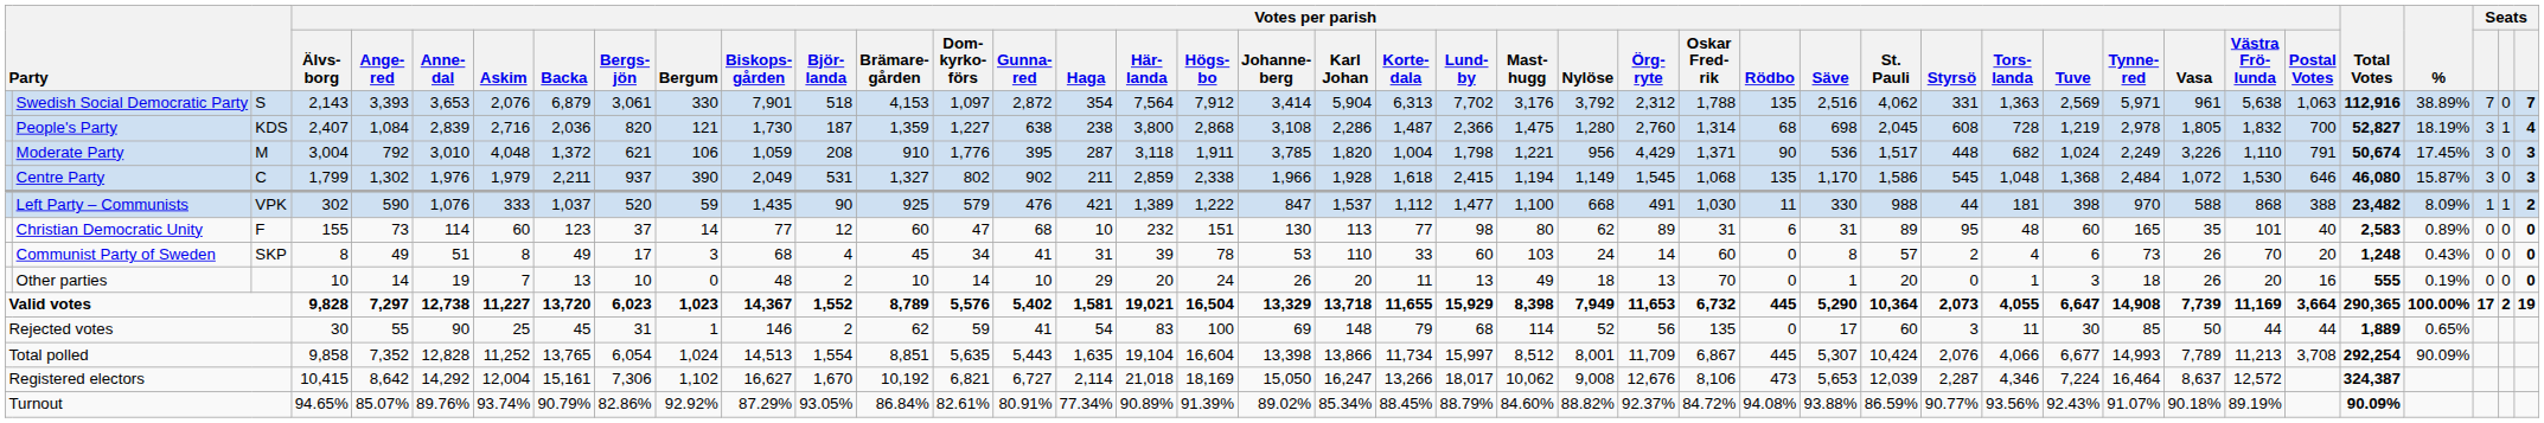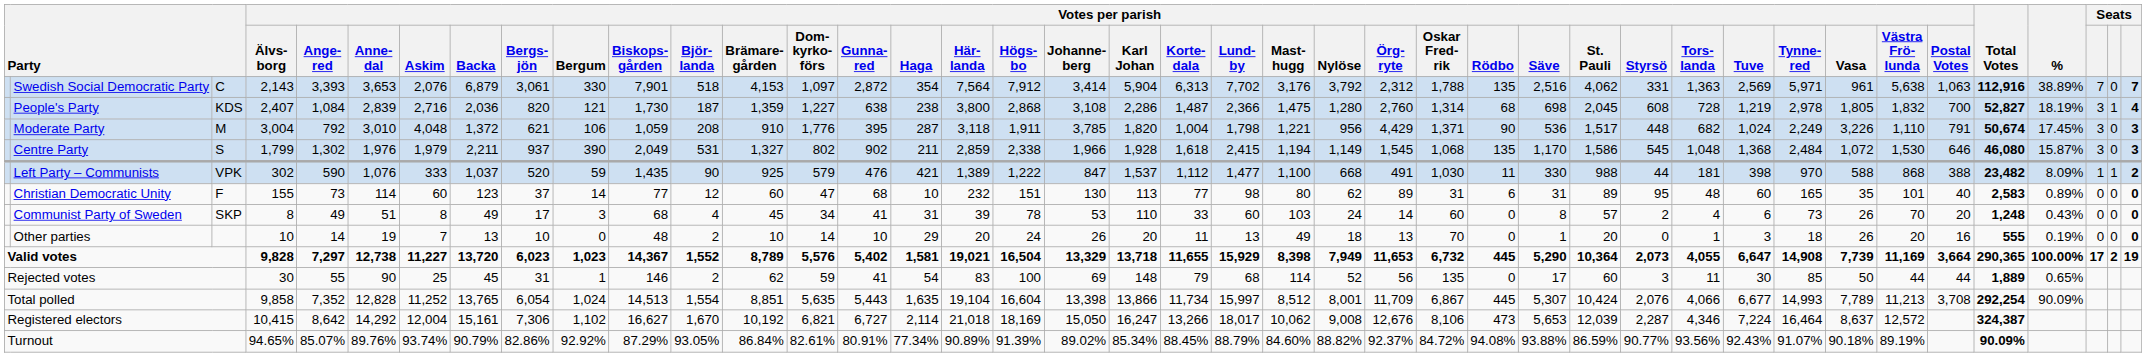Swedish Social Democratic Party | column 3: S -> C
Centre Party | column 3: C -> S
